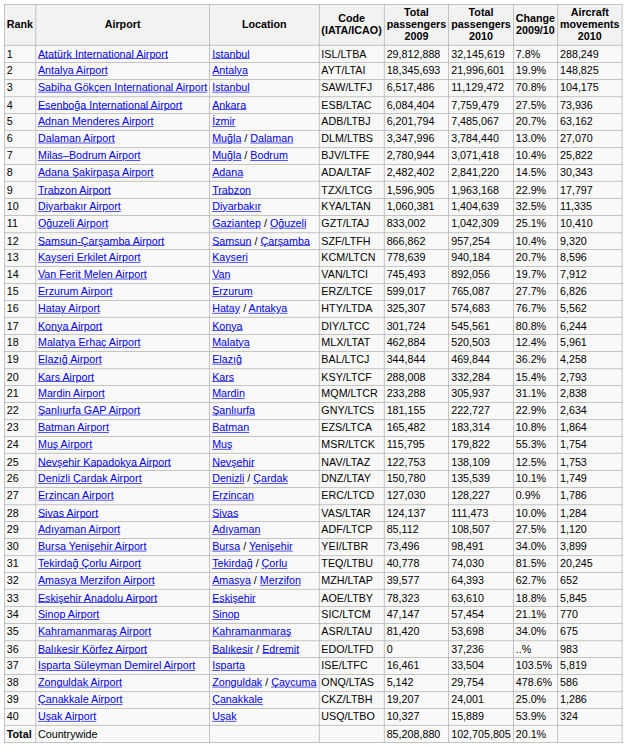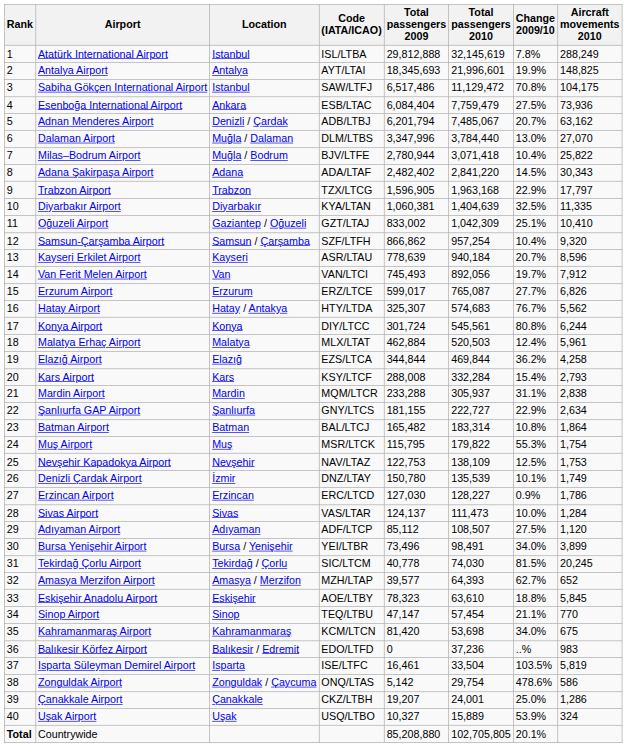Adnan Menderes Airport | Location: İzmir -> Denizli / Çardak
Kayseri Erkilet Airport | Code (IATA/ICAO): KCM/LTCN -> ASR/LTAU
Elazığ Airport | Code (IATA/ICAO): BAL/LTCJ -> EZS/LTCA
Batman Airport | Code (IATA/ICAO): EZS/LTCA -> BAL/LTCJ
Denizli Çardak Airport | Location: Denizli / Çardak -> İzmir
Tekirdağ Çorlu Airport | Code (IATA/ICAO): TEQ/LTBU -> SIC/LTCM
Sinop Airport | Code (IATA/ICAO): SIC/LTCM -> TEQ/LTBU
Kahramanmaraş Airport | Code (IATA/ICAO): ASR/LTAU -> KCM/LTCN
